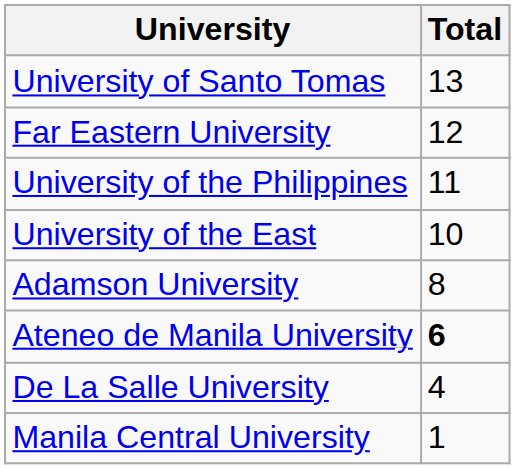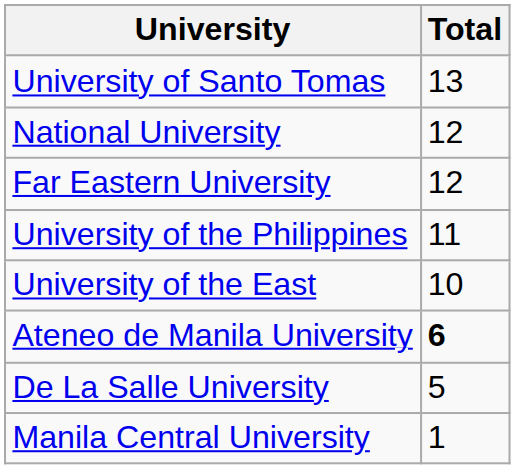+ row: National University | 12
- row: Adamson University | 8
De La Salle University | Total: 4 -> 5
